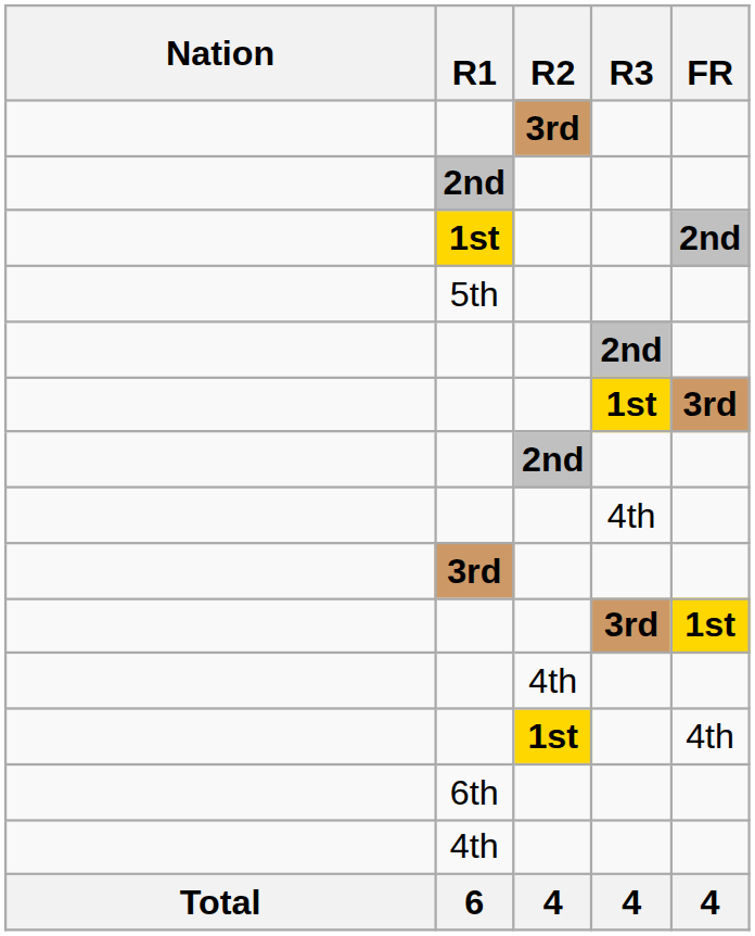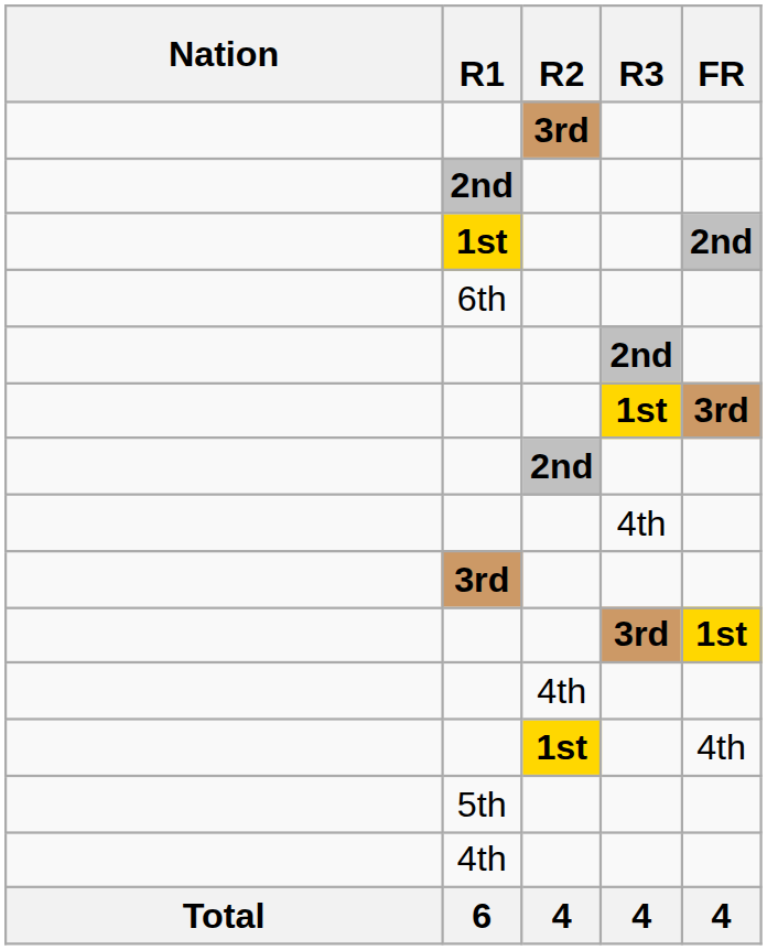rows swapped: 6th <-> 5th
